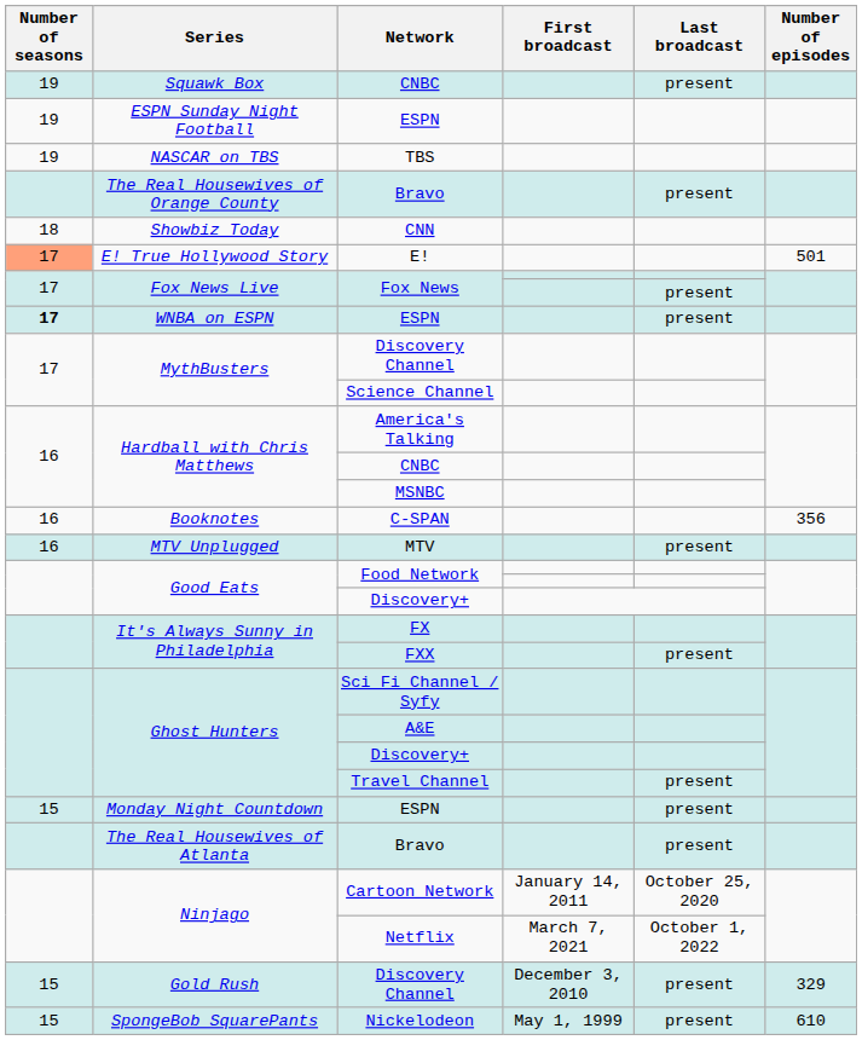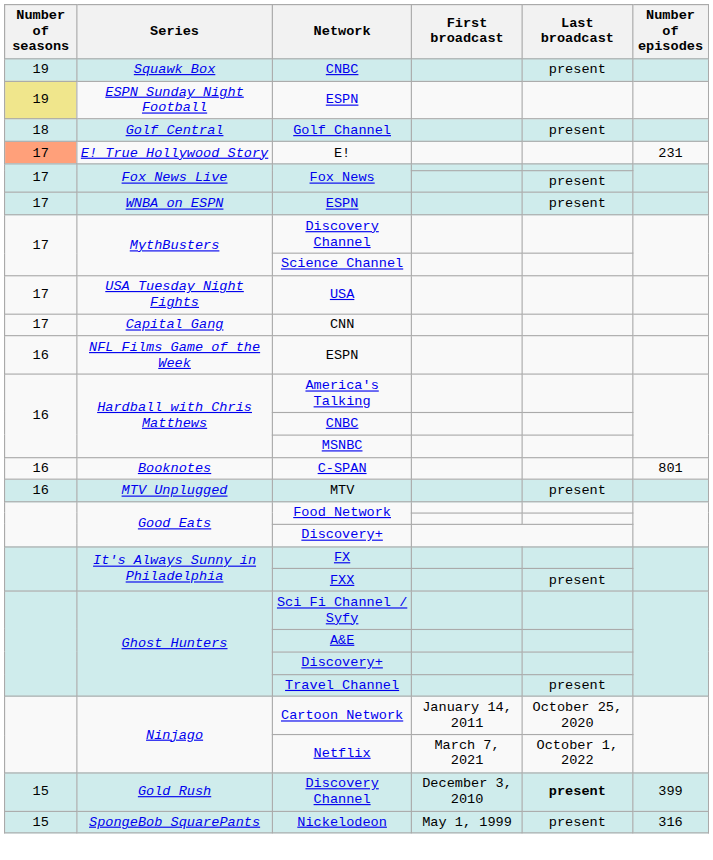ESPN Sunday Night Football / ESPN | Number of seasons: no background -> khaki background
- row: 19 | NASCAR on TBS | TBS
+ row: 18 | Golf Central | Golf Channel | present
- row: The Real Housewives of Orange County | Bravo | present
- row: 18 | Showbiz Today | CNN
E! | Number of episodes: 501 -> 231
WNBA on ESPN / ESPN | Number of seasons: bold -> normal
+ row: 17 | USA Tuesday Night Fights | USA
+ row: 17 | Capital Gang | CNN
+ row: 16 | NFL Films Game of the Week | ESPN
C-SPAN | Number of episodes: 356 -> 801
- row: 15 | Monday Night Countdown | ESPN | present
- row: The Real Housewives of Atlanta | Bravo | present
Gold Rush / Discovery Channel | Last broadcast: normal -> bold
Gold Rush / Discovery Channel | Number of episodes: 329 -> 399
Nickelodeon | Number of episodes: 610 -> 316
